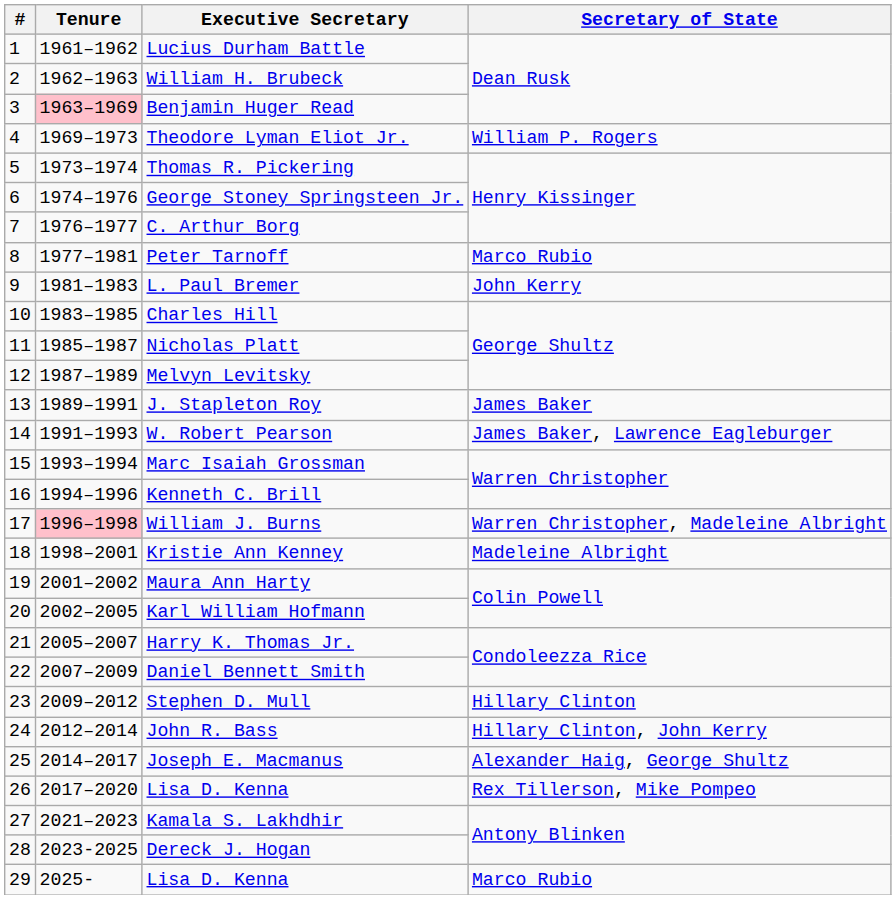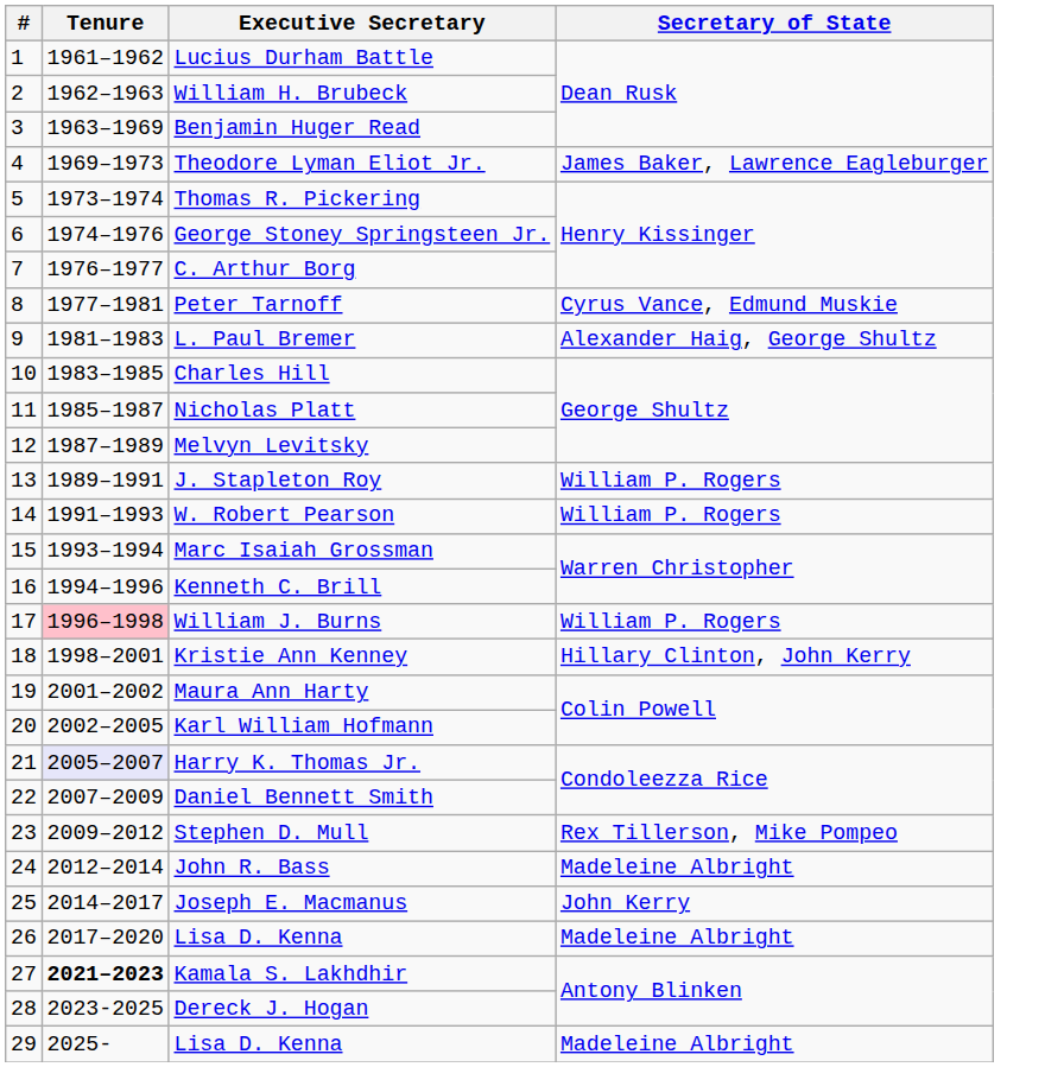Benjamin Huger Read | Tenure: pink background -> no background
Theodore Lyman Eliot Jr. | Secretary of State: William P. Rogers -> James Baker, Lawrence Eagleburger
Peter Tarnoff | Secretary of State: Marco Rubio -> Cyrus Vance, Edmund Muskie
L. Paul Bremer | Secretary of State: John Kerry -> Alexander Haig, George Shultz
J. Stapleton Roy | Secretary of State: James Baker -> William P. Rogers
W. Robert Pearson | Secretary of State: James Baker, Lawrence Eagleburger -> William P. Rogers
William J. Burns | Secretary of State: Warren Christopher, Madeleine Albright -> William P. Rogers
Kristie Ann Kenney | Secretary of State: Madeleine Albright -> Hillary Clinton, John Kerry
Harry K. Thomas Jr. | Tenure: no background -> lavender background
Stephen D. Mull | Secretary of State: Hillary Clinton -> Rex Tillerson, Mike Pompeo
John R. Bass | Secretary of State: Hillary Clinton, John Kerry -> Madeleine Albright
Joseph E. Macmanus | Secretary of State: Alexander Haig, George Shultz -> John Kerry
26 / Lisa D. Kenna | Secretary of State: Rex Tillerson, Mike Pompeo -> Madeleine Albright
Kamala S. Lakhdhir | Tenure: normal -> bold
29 / Lisa D. Kenna | Secretary of State: Marco Rubio -> Madeleine Albright
